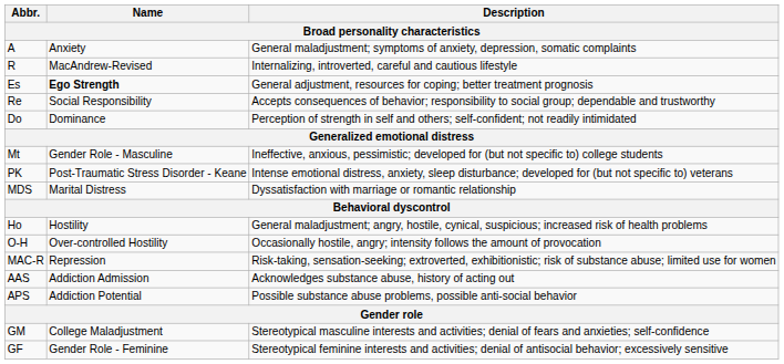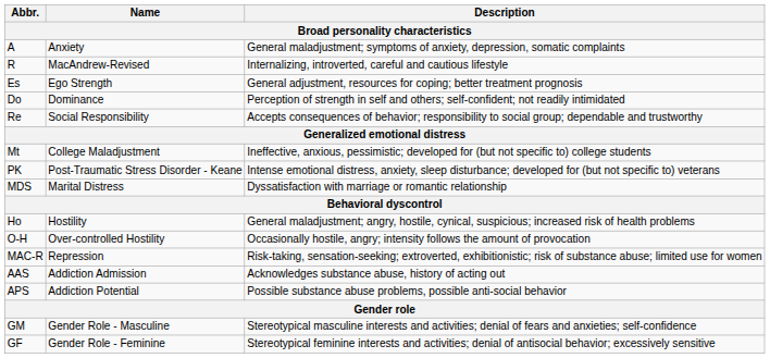Es | Name: bold -> normal
rows swapped: Do <-> Re
Mt | Name: Gender Role - Masculine -> College Maladjustment
GM | Name: College Maladjustment -> Gender Role - Masculine
